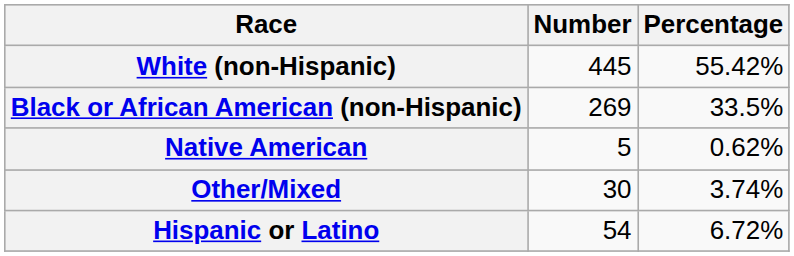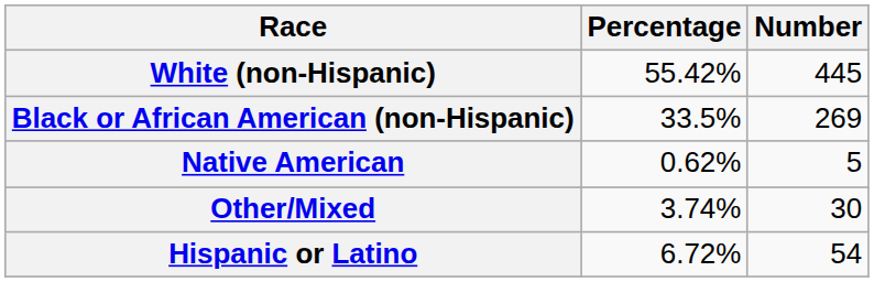columns swapped: Number <-> Percentage
